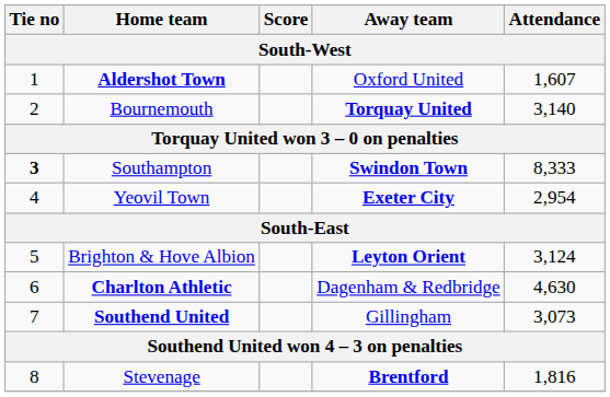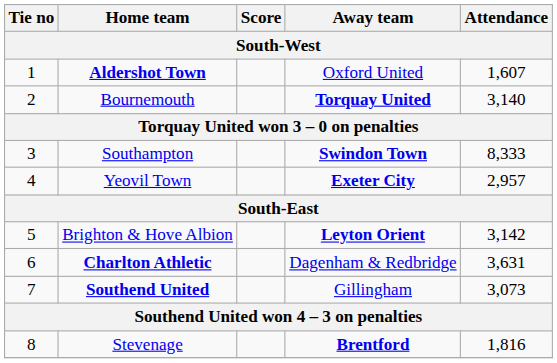Southampton | Tie no: bold -> normal
Yeovil Town | Attendance: 2,954 -> 2,957
Brighton & Hove Albion | Attendance: 3,124 -> 3,142
Charlton Athletic | Attendance: 4,630 -> 3,631
